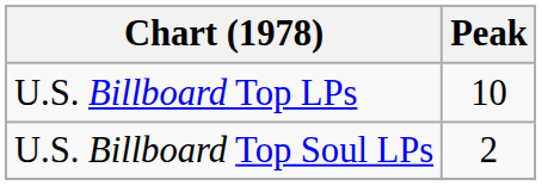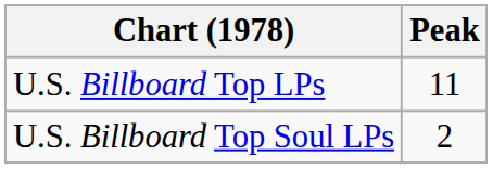U.S. Billboard Top LPs | Peak: 10 -> 11
